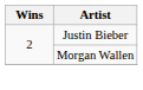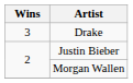+ row: 3 | Drake
